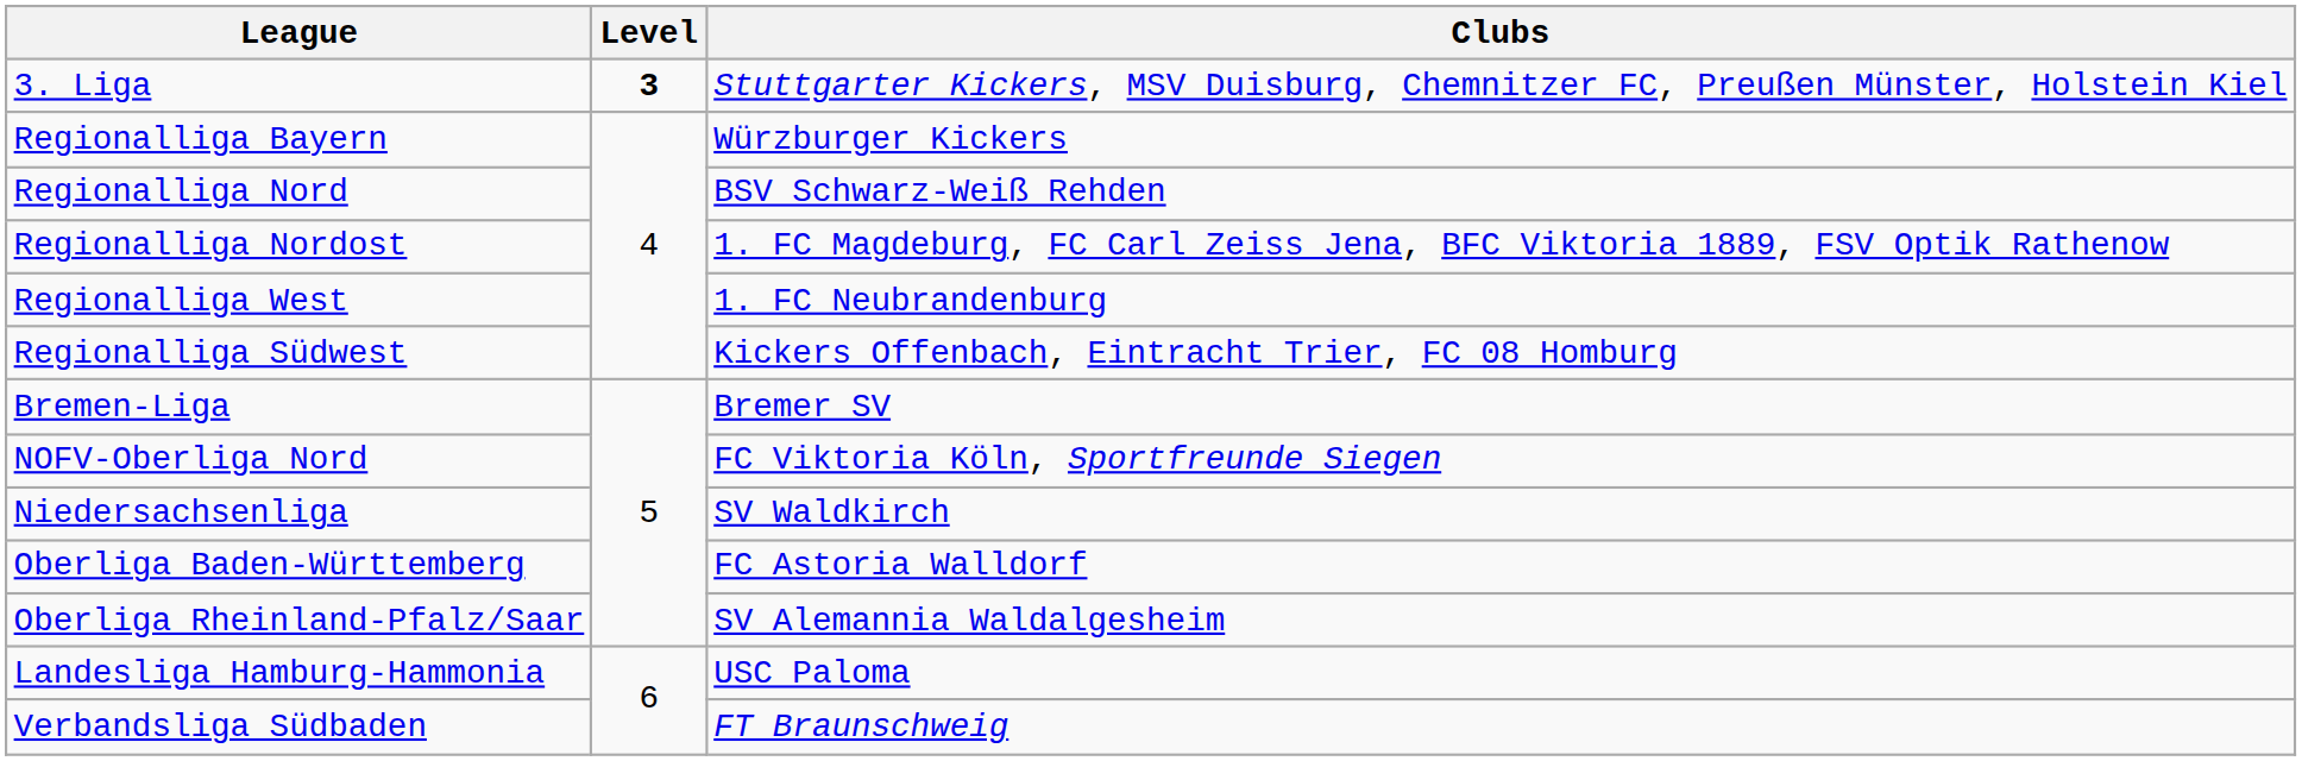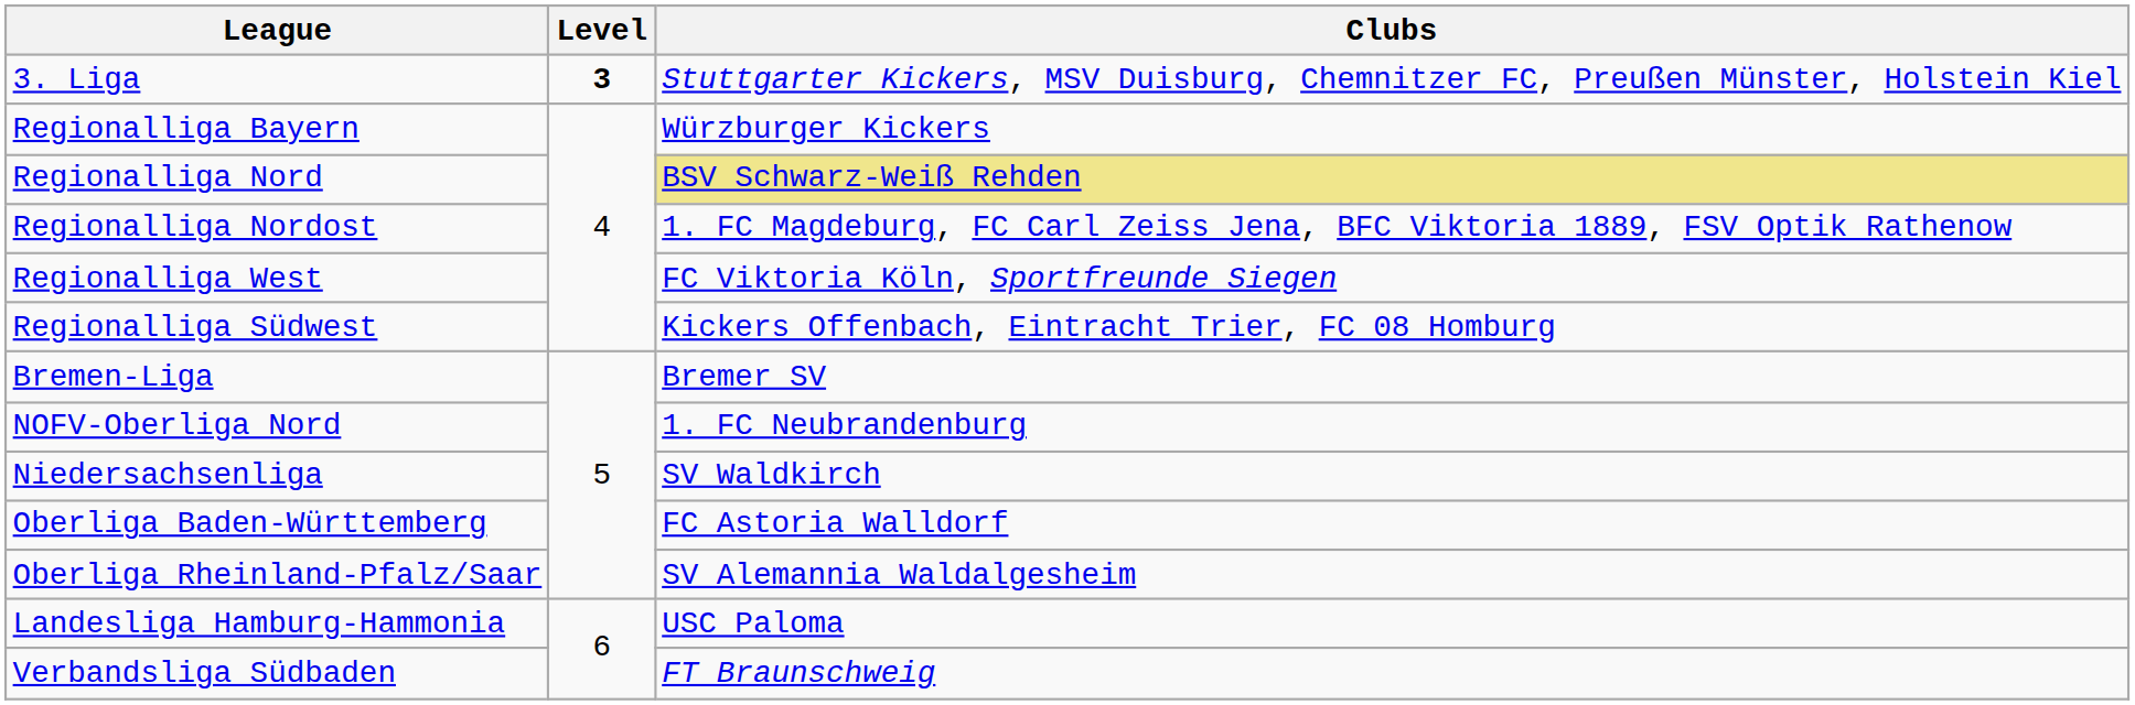Regionalliga Nord | Clubs: no background -> khaki background
Regionalliga West | Clubs: 1. FC Neubrandenburg -> FC Viktoria Köln, Sportfreunde Siegen
NOFV-Oberliga Nord | Clubs: FC Viktoria Köln, Sportfreunde Siegen -> 1. FC Neubrandenburg
